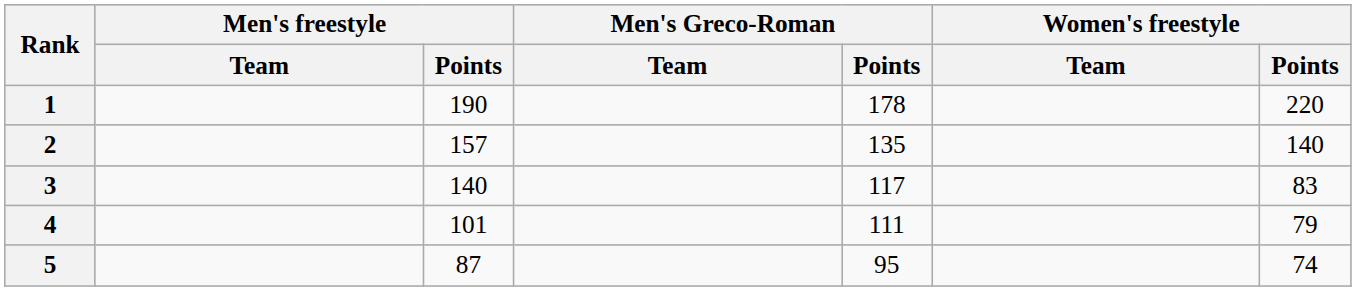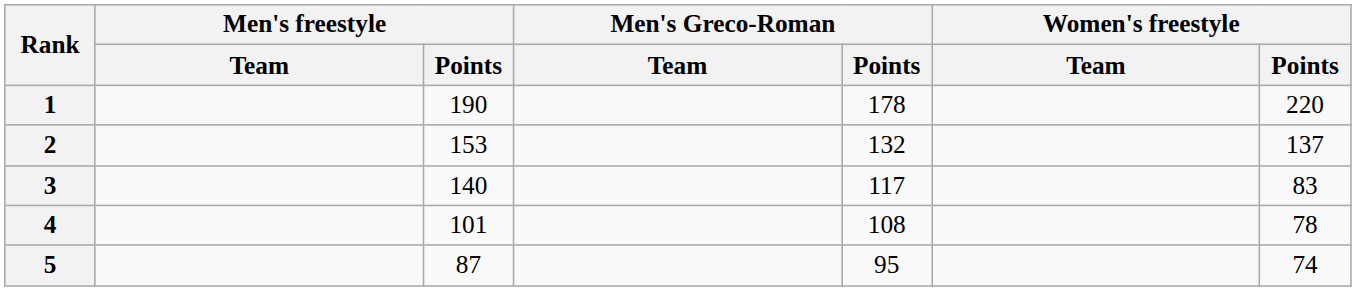2 | Men's freestyle / Points: 157 -> 153
2 | Men's Greco-Roman / Points: 135 -> 132
2 | Women's freestyle / Points: 140 -> 137
4 | Men's Greco-Roman / Points: 111 -> 108
4 | Women's freestyle / Points: 79 -> 78
